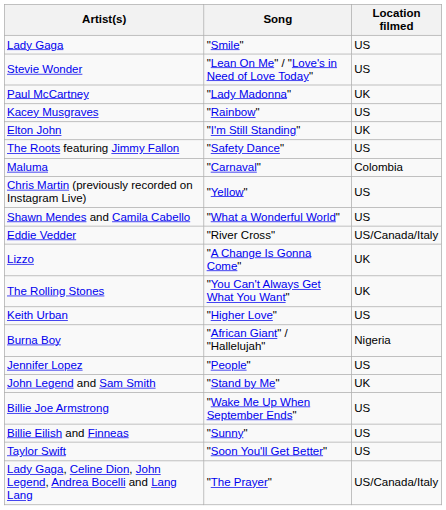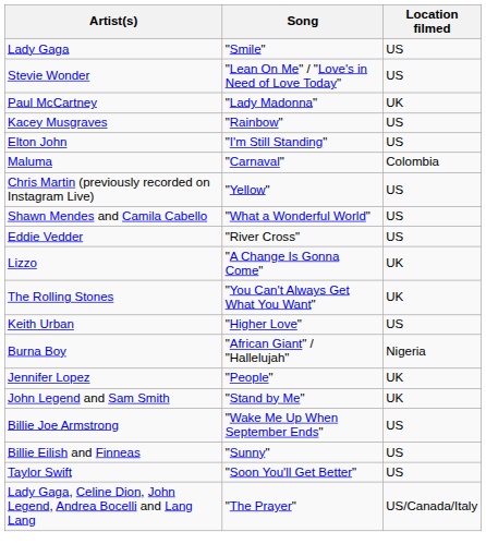Elton John | Location filmed: UK -> US
- row: The Roots featuring Jimmy Fallon | "Safety Dance" | US
Eddie Vedder | Location filmed: US/Canada/Italy -> US
Jennifer Lopez | Location filmed: US -> UK
